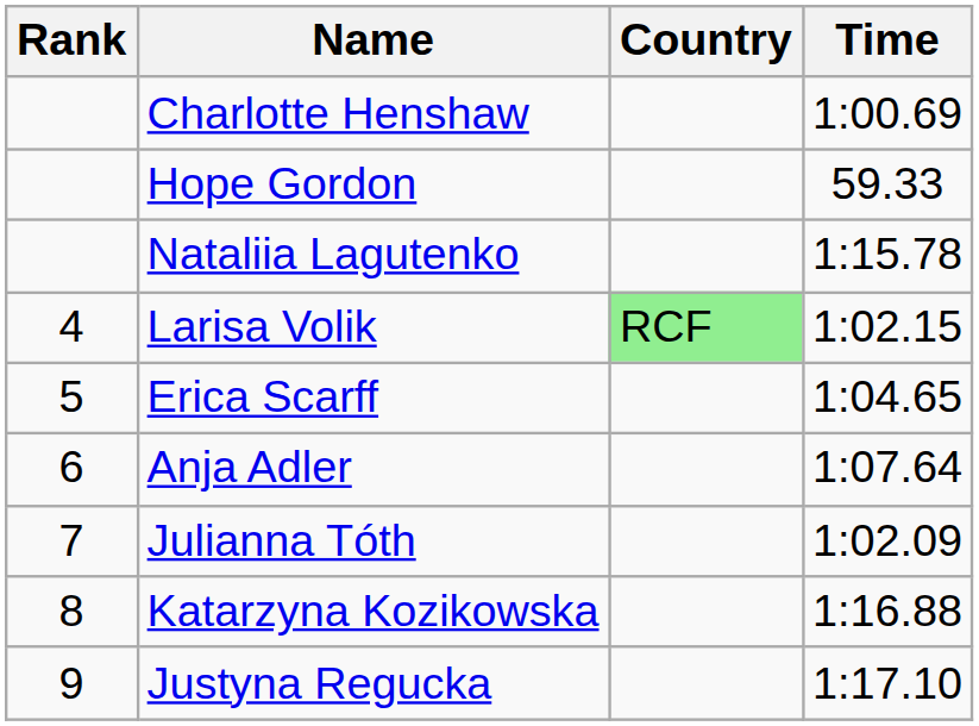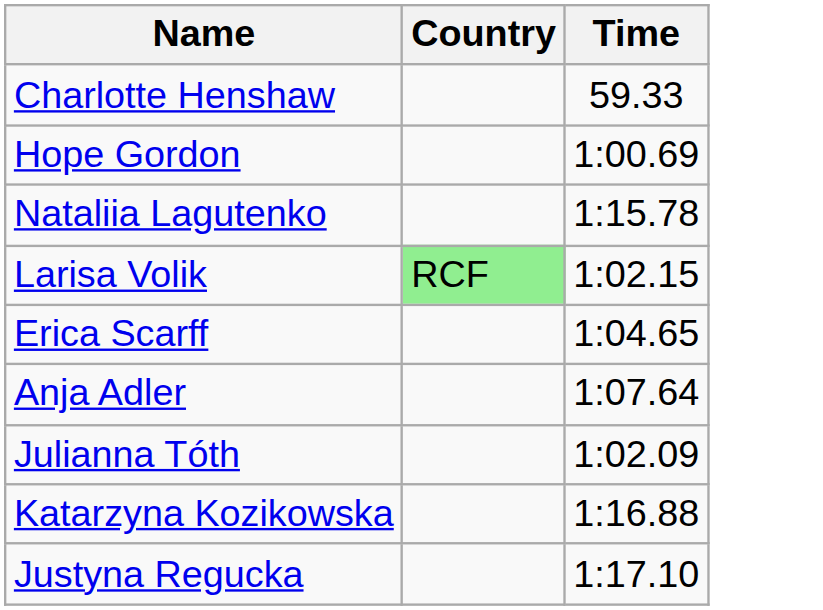- column: Rank | 4 | 5 | 6 | 7 | 8 | 9
Charlotte Henshaw | Time: 1:00.69 -> 59.33
Hope Gordon | Time: 59.33 -> 1:00.69
